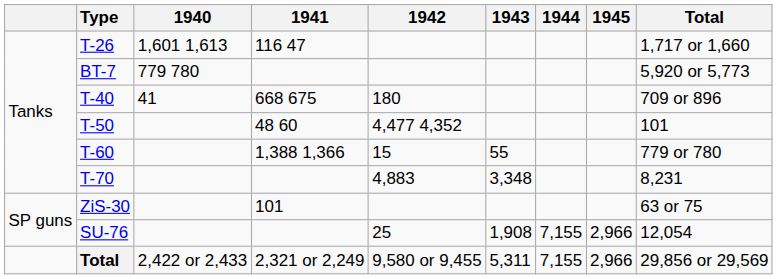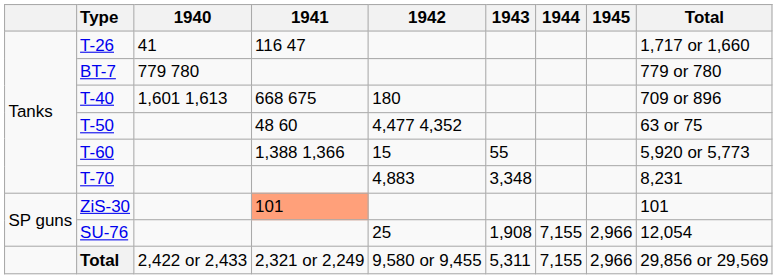T-26 | 1940: 1,601 1,613 -> 41
BT-7 | Total: 5,920 or 5,773 -> 779 or 780
T-40 | 1940: 41 -> 1,601 1,613
T-50 | Total: 101 -> 63 or 75
T-60 | Total: 779 or 780 -> 5,920 or 5,773
ZiS-30 | 1941: no background -> lightsalmon background
ZiS-30 | Total: 63 or 75 -> 101
